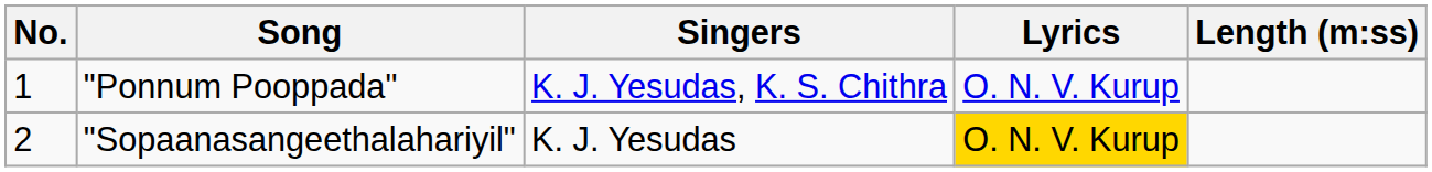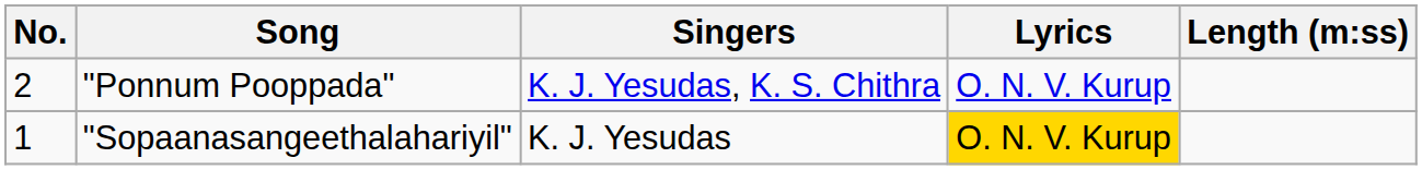"Ponnum Pooppada" | No.: 1 -> 2
"Sopaanasangeethalahariyil" | No.: 2 -> 1
